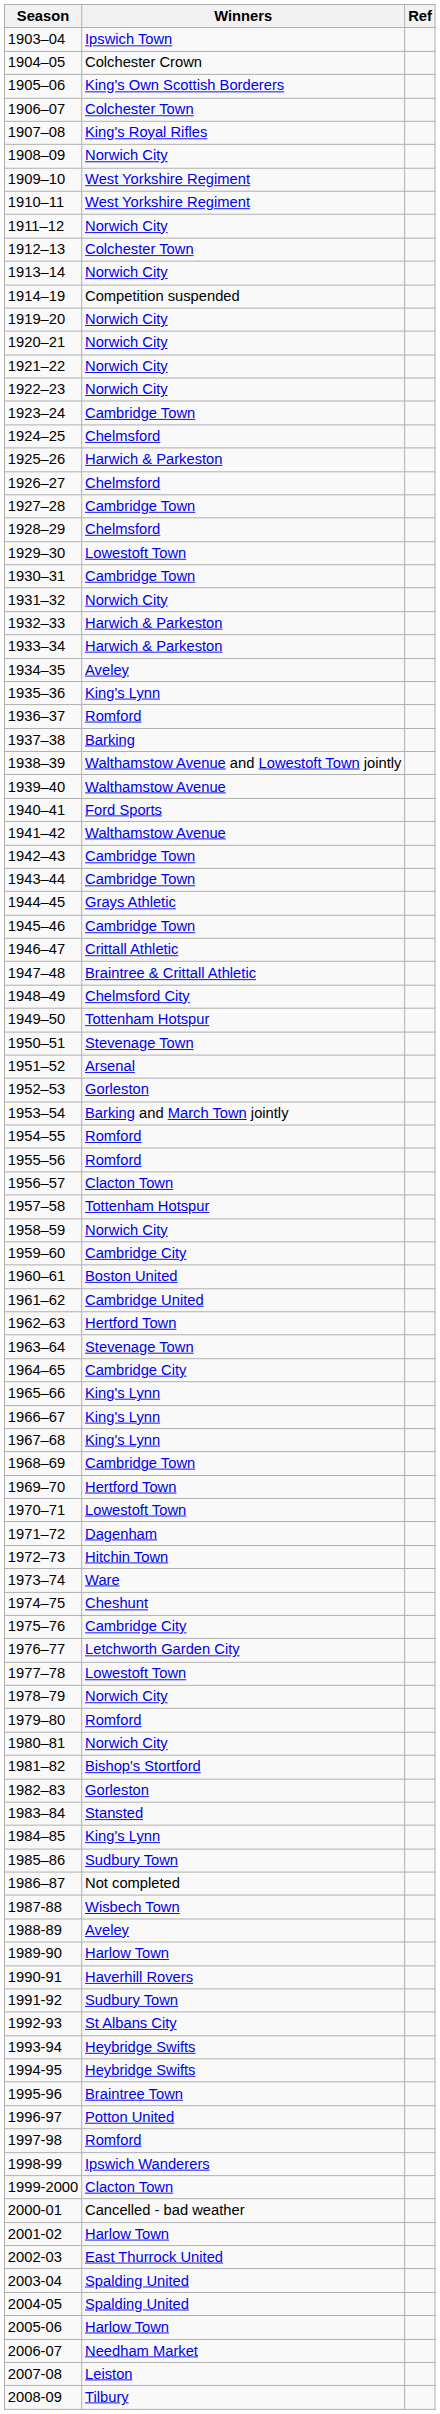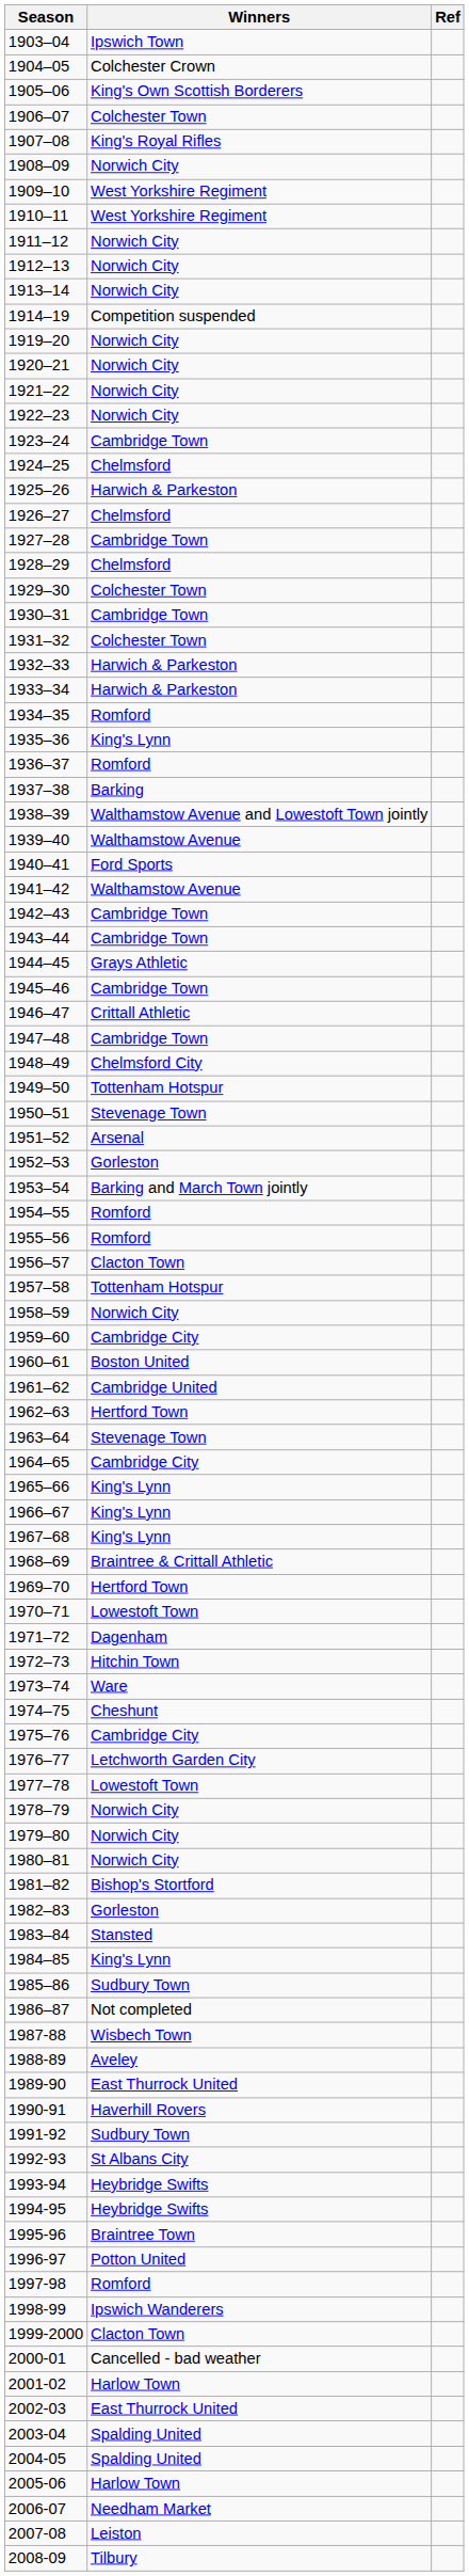1912–13 | Winners: Colchester Town -> Norwich City
1929–30 | Winners: Lowestoft Town -> Colchester Town
1931–32 | Winners: Norwich City -> Colchester Town
1934–35 | Winners: Aveley -> Romford
1947–48 | Winners: Braintree & Crittall Athletic -> Cambridge Town
1968–69 | Winners: Cambridge Town -> Braintree & Crittall Athletic
1979–80 | Winners: Romford -> Norwich City
1989-90 | Winners: Harlow Town -> East Thurrock United
